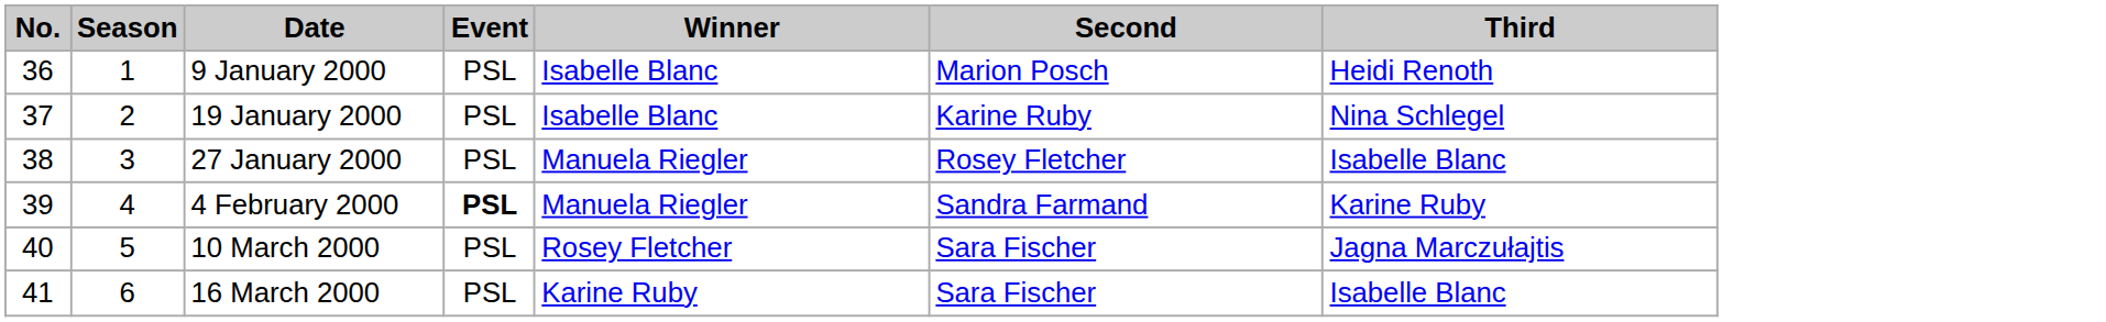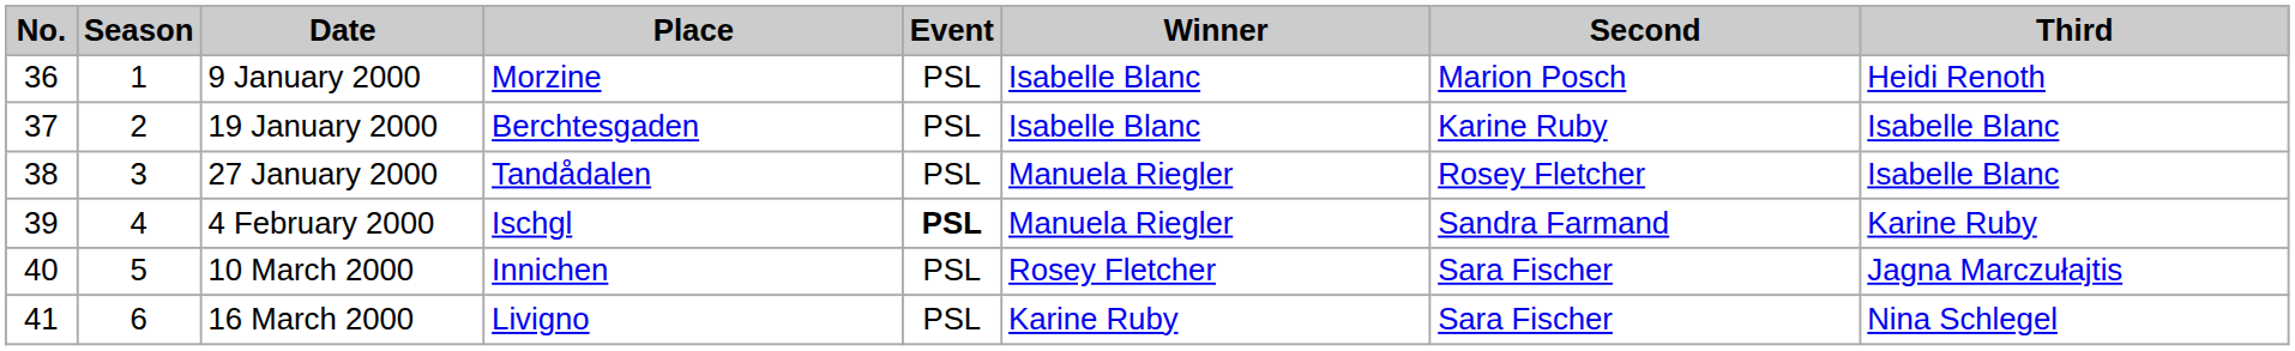+ column: Place | Morzine | Berchtesgaden | Tandådalen | Ischgl | Innichen | Livigno
19 January 2000 | Third: Nina Schlegel -> Isabelle Blanc
16 March 2000 | Third: Isabelle Blanc -> Nina Schlegel
